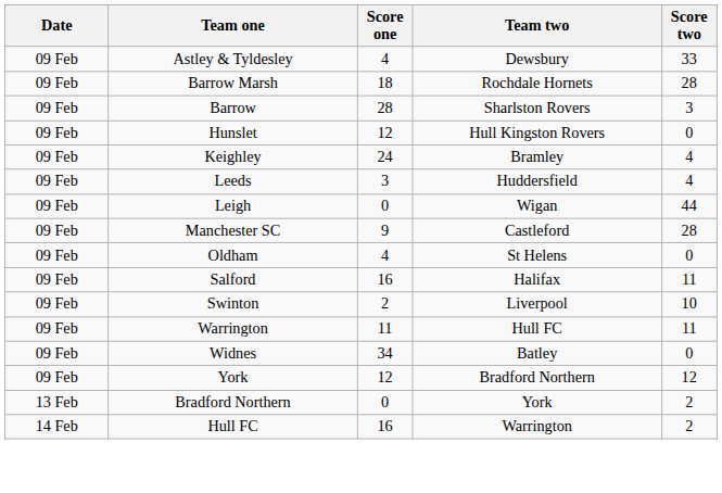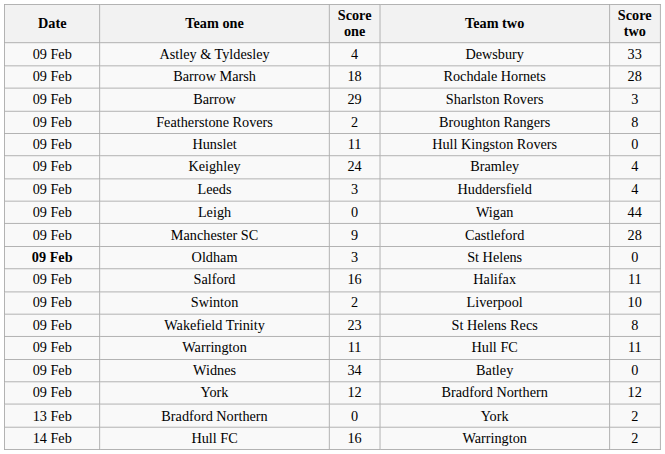Barrow | Score one: 28 -> 29
+ row: 09 Feb | Featherstone Rovers | 2 | Broughton Rangers | 8
Hunslet | Score one: 12 -> 11
Oldham | Date: normal -> bold
Oldham | Score one: 4 -> 3
+ row: 09 Feb | Wakefield Trinity | 23 | St Helens Recs | 8
